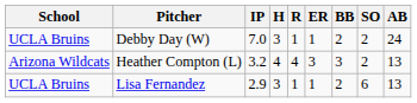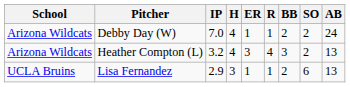columns swapped: R <-> ER
Debby Day (W) | School: UCLA Bruins -> Arizona Wildcats
Debby Day (W) | H: 3 -> 4
